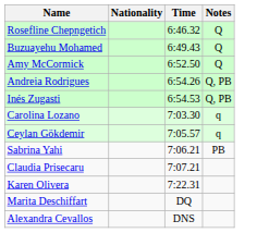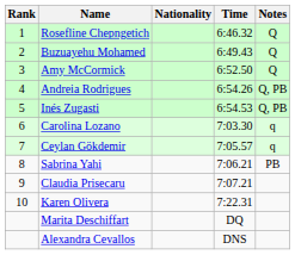+ column: Rank | 1 | 2 | 3 | 4 | 5 | 6 | 7 | 8 | 9 | 10
